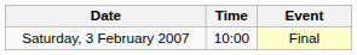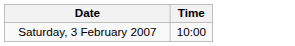- column: Event | Final
